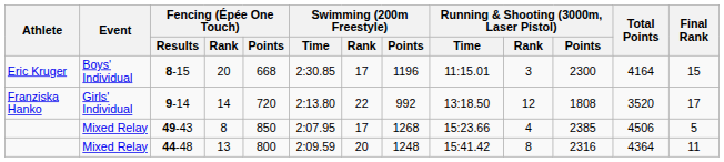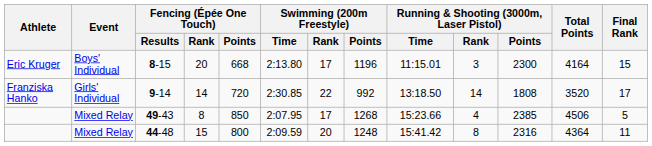8-15 | Swimming (200m Freestyle) / Time: 2:30.85 -> 2:13.80
9-14 | Swimming (200m Freestyle) / Time: 2:13.80 -> 2:30.85
9-14 | Running & Shooting (3000m, Laser Pistol) / Rank: 12 -> 14
44-48 | Fencing (Épée One Touch) / Rank: 13 -> 15
